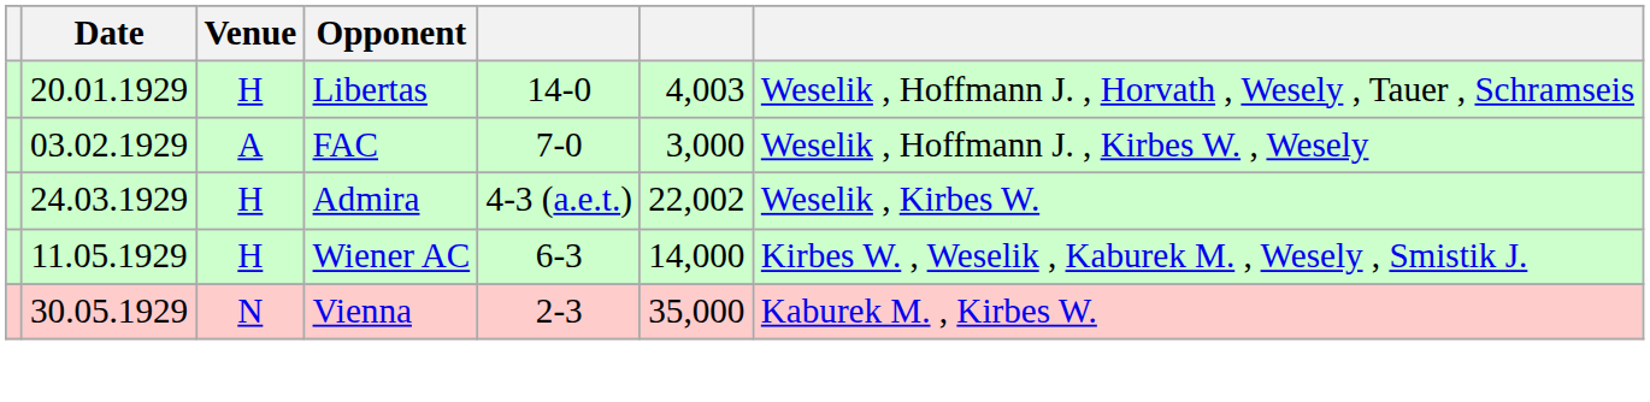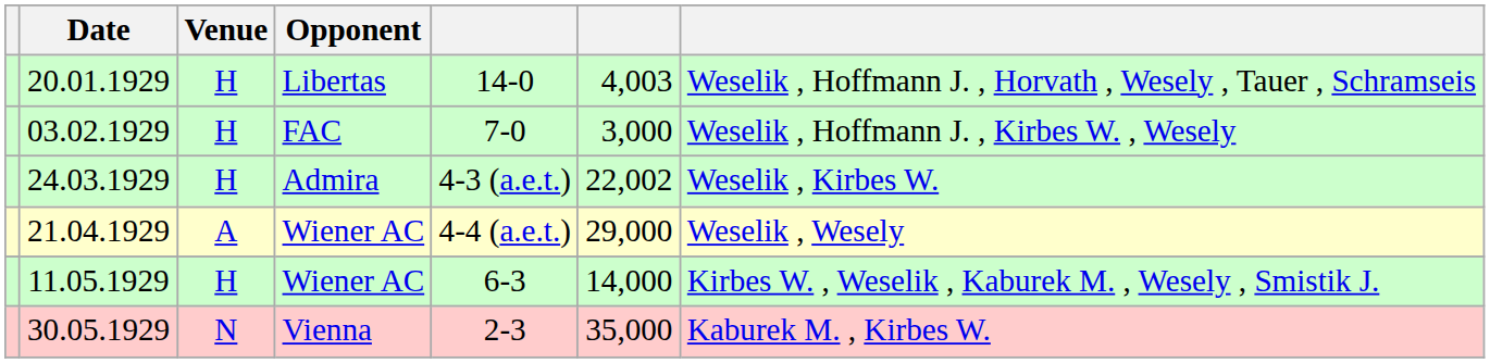03.02.1929 | Venue: A -> H
+ row: 21.04.1929 | A | Wiener AC | 4-4 (a.e.t.) | 29,000 | Weselik , Wesely
